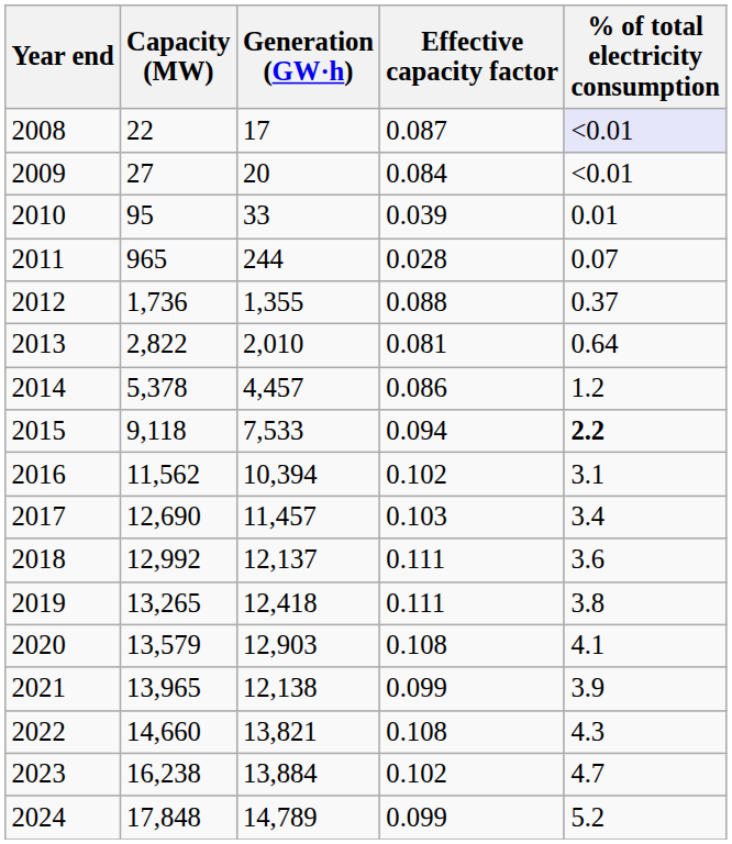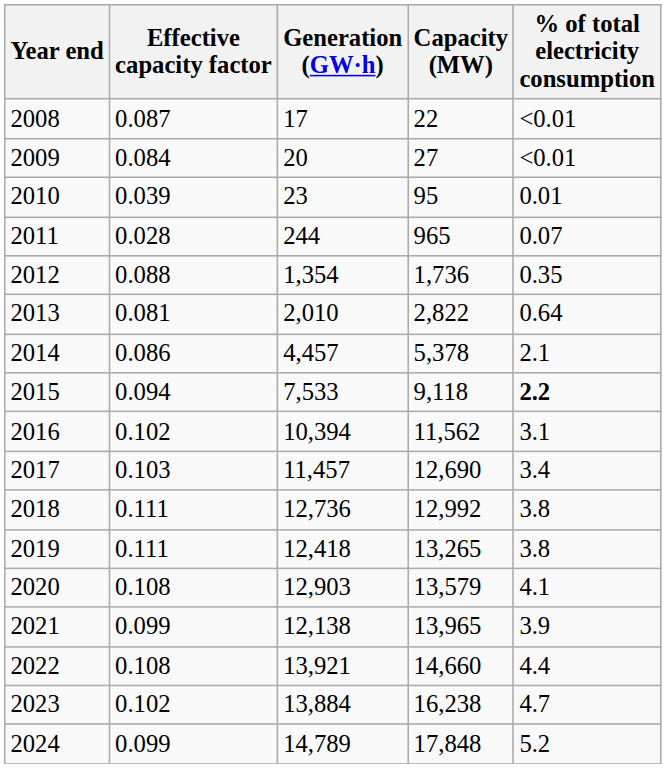columns swapped: Capacity (MW) <-> Effective capacity factor
2008 | % of total electricity consumption: lavender background -> no background
2010 | Generation (GW·h): 33 -> 23
2012 | Generation (GW·h): 1,355 -> 1,354
2012 | % of total electricity consumption: 0.37 -> 0.35
2014 | % of total electricity consumption: 1.2 -> 2.1
2018 | Generation (GW·h): 12,137 -> 12,736
2018 | % of total electricity consumption: 3.6 -> 3.8
2022 | Generation (GW·h): 13,821 -> 13,921
2022 | % of total electricity consumption: 4.3 -> 4.4
